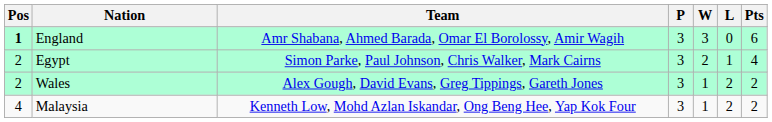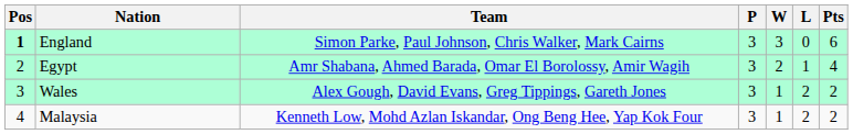England | Team: Amr Shabana, Ahmed Barada, Omar El Borolossy, Amir Wagih -> Simon Parke, Paul Johnson, Chris Walker, Mark Cairns
Egypt | Team: Simon Parke, Paul Johnson, Chris Walker, Mark Cairns -> Amr Shabana, Ahmed Barada, Omar El Borolossy, Amir Wagih
Wales | Pos: 2 -> 3
